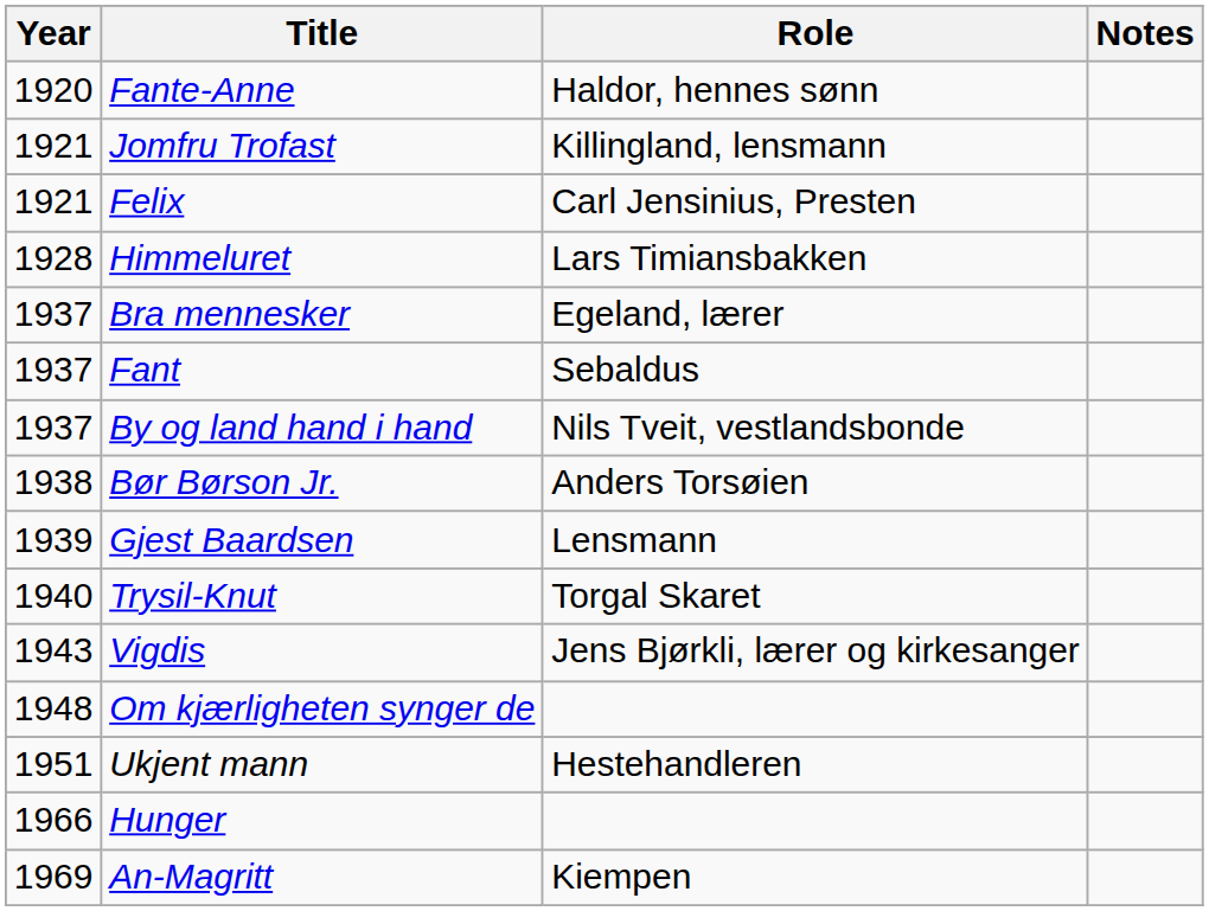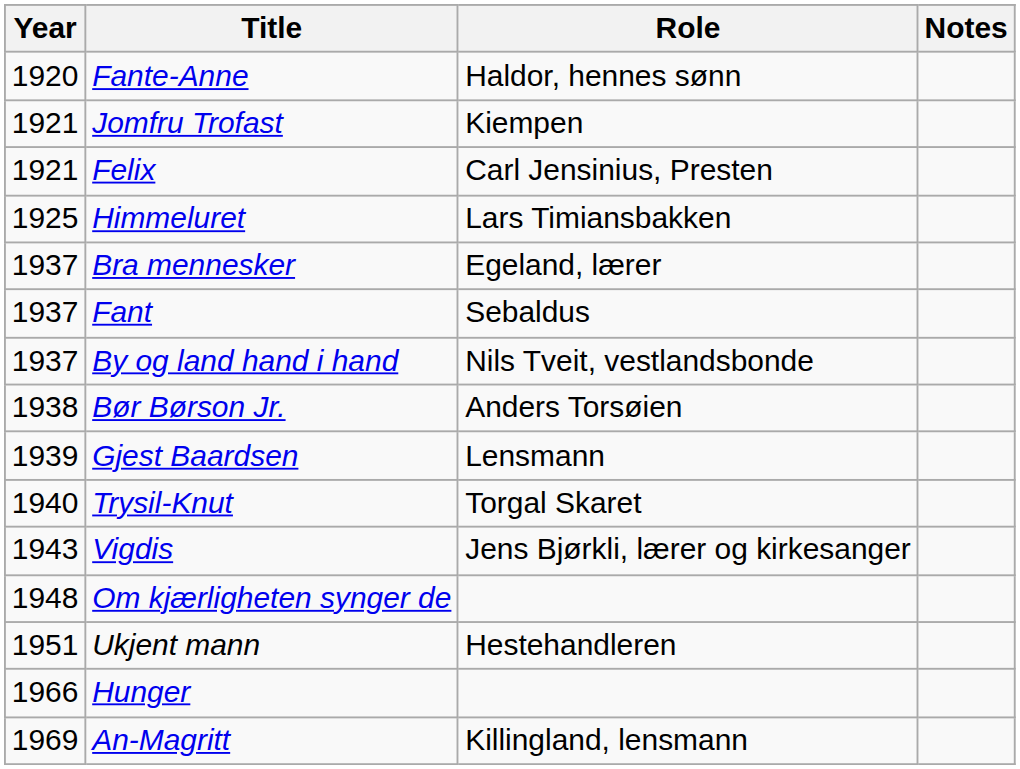Jomfru Trofast | Role: Killingland, lensmann -> Kiempen
Himmeluret | Year: 1928 -> 1925
An-Magritt | Role: Kiempen -> Killingland, lensmann
